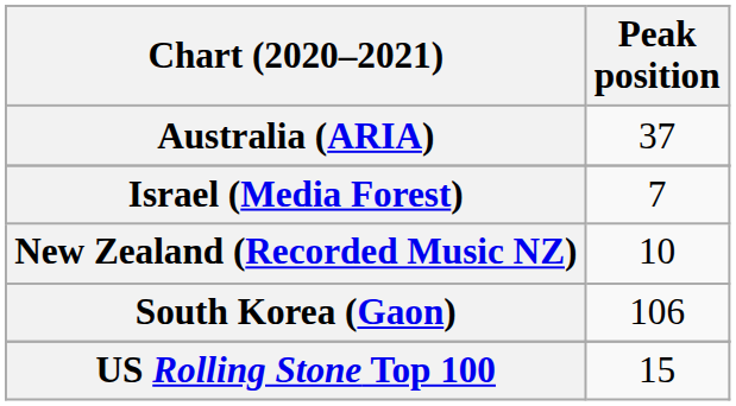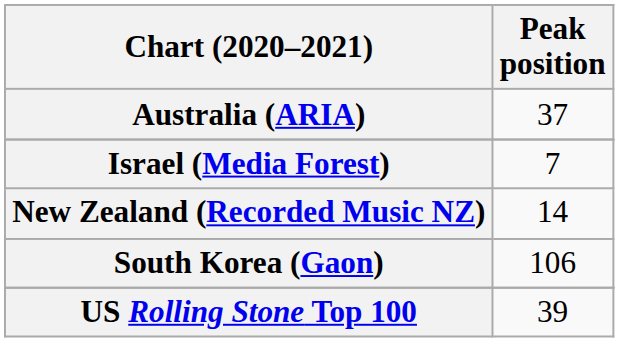New Zealand (Recorded Music NZ) | Peak position: 10 -> 14
US Rolling Stone Top 100 | Peak position: 15 -> 39
